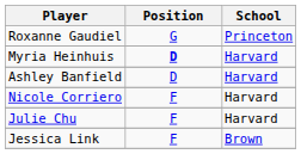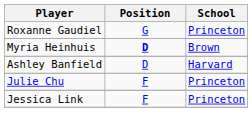Myria Heinhuis | School: Harvard -> Brown
- row: Nicole Corriero | F | Harvard
Julie Chu | School: Harvard -> Princeton
Jessica Link | School: Brown -> Princeton
